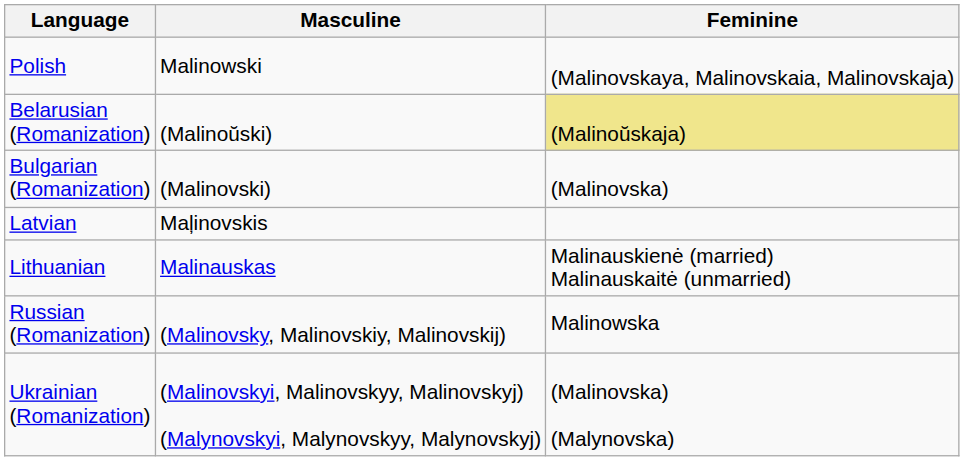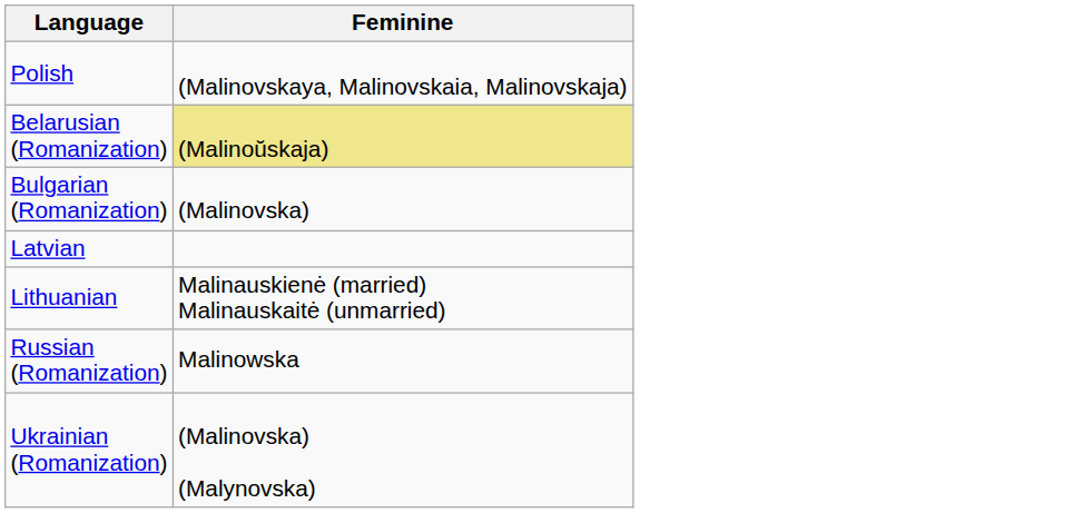- column: Masculine | Malinowski | (Malinoŭski) | (Malinovski) | Maļinovskis | Malinauskas | (Malinovsky, Malinovskiy, Malinovskij) | (Malinovskyi, Malinovskyy, Malinovskyj) (Malynovskyi, Malynovskyy, Malynovskyj)
